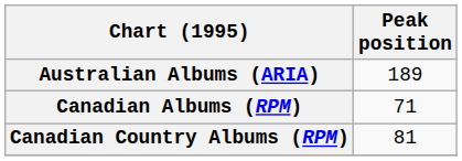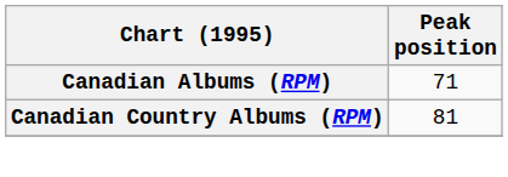- row: Australian Albums (ARIA) | 189
